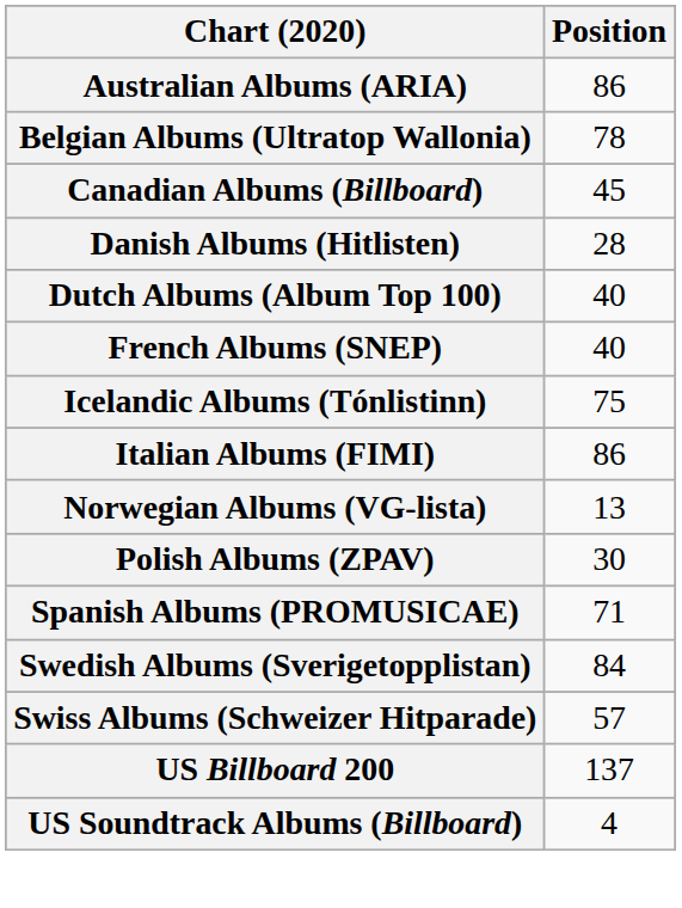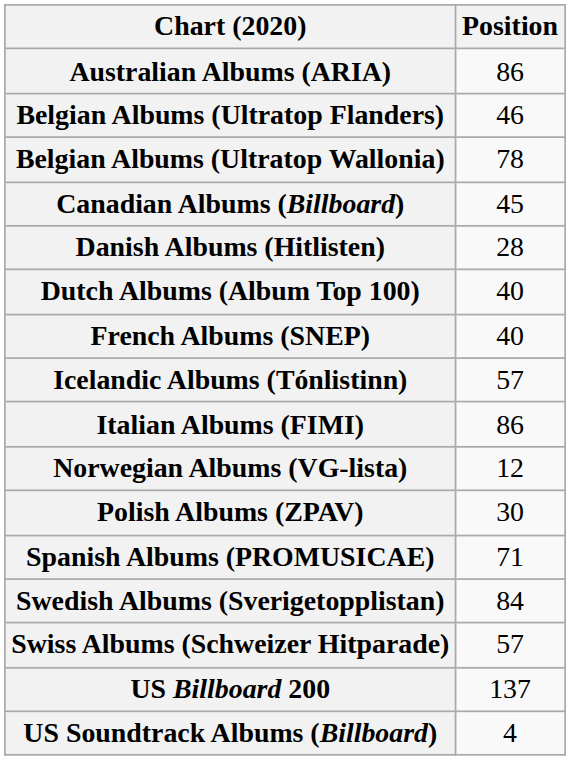+ row: Belgian Albums (Ultratop Flanders) | 46
Icelandic Albums (Tónlistinn) | Position: 75 -> 57
Norwegian Albums (VG-lista) | Position: 13 -> 12
